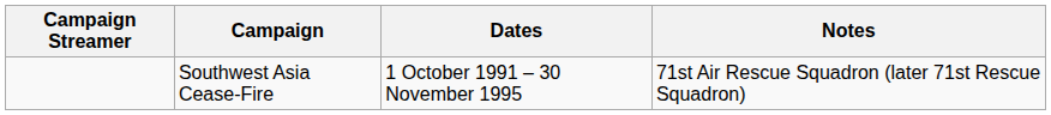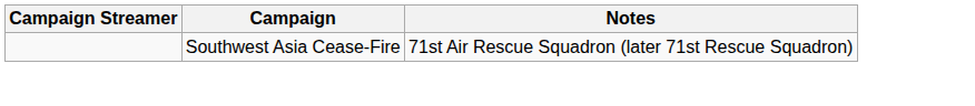- column: Dates | 1 October 1991 – 30 November 1995
